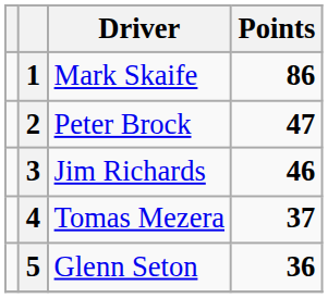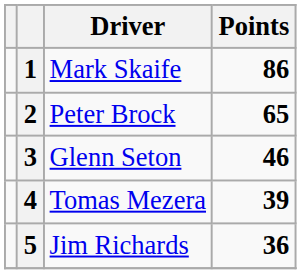2 | Points: 47 -> 65
3 | Driver: Jim Richards -> Glenn Seton
4 | Points: 37 -> 39
5 | Driver: Glenn Seton -> Jim Richards
